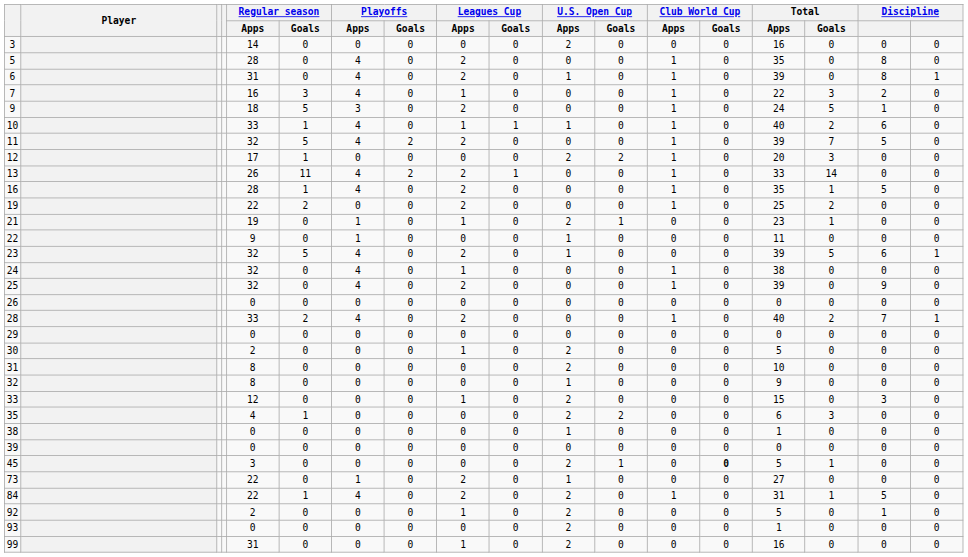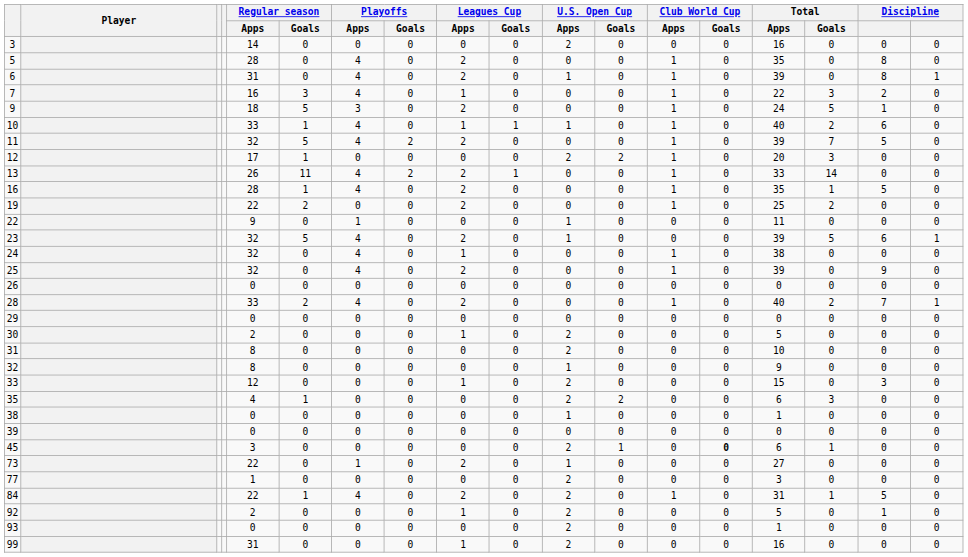- row: 21 | 19 | 0 | 1 | 0 | 1 | 0 | 2 | 1 | 0 | 0 | 23 | 1 | 0 | 0
45 | Total / Apps: 5 -> 6
+ row: 77 | 1 | 0 | 0 | 0 | 0 | 0 | 2 | 0 | 0 | 0 | 3 | 0 | 0 | 0
